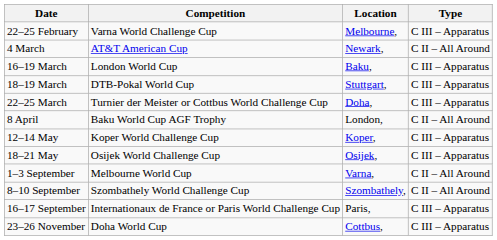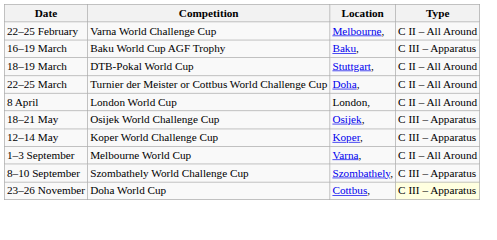22–25 February | Type: C III – Apparatus -> C II – All Around
- row: 4 March | AT&T American Cup | Newark, | C II – All Around
16–19 March | Competition: London World Cup -> Baku World Cup AGF Trophy
18–19 March | Type: C III – Apparatus -> C II – All Around
22–25 March | Type: C III – Apparatus -> C II – All Around
8 April | Competition: Baku World Cup AGF Trophy -> London World Cup
rows swapped: 12–14 May <-> 18–21 May
8–10 September | Type: C II – All Around -> C III – Apparatus
- row: 16–17 September | Internationaux de France or Paris World Challenge Cup | Paris, | C III – Apparatus
23–26 November | Type: no background -> lightyellow background
